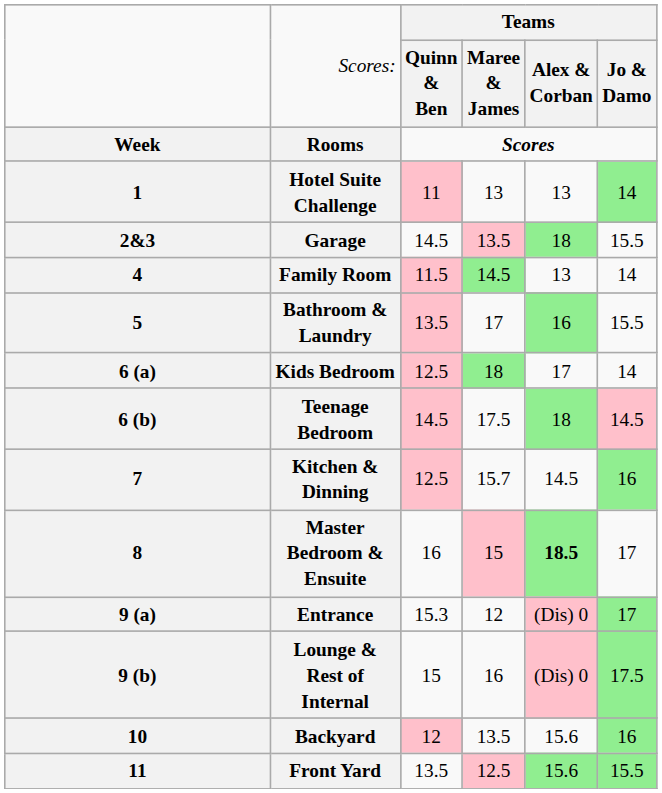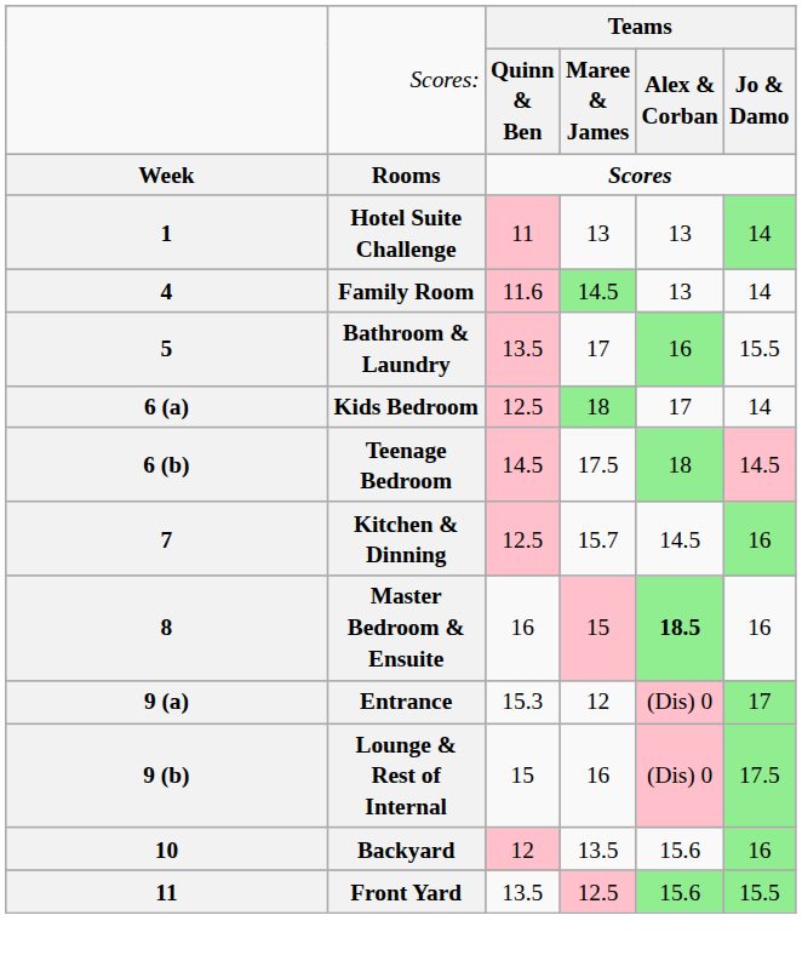- row: 2&3 | Garage | 14.5 | 13.5 | 18 | 15.5
Family Room | column 3: 11.5 -> 11.6
Master Bedroom & Ensuite | column 6: 17 -> 16
